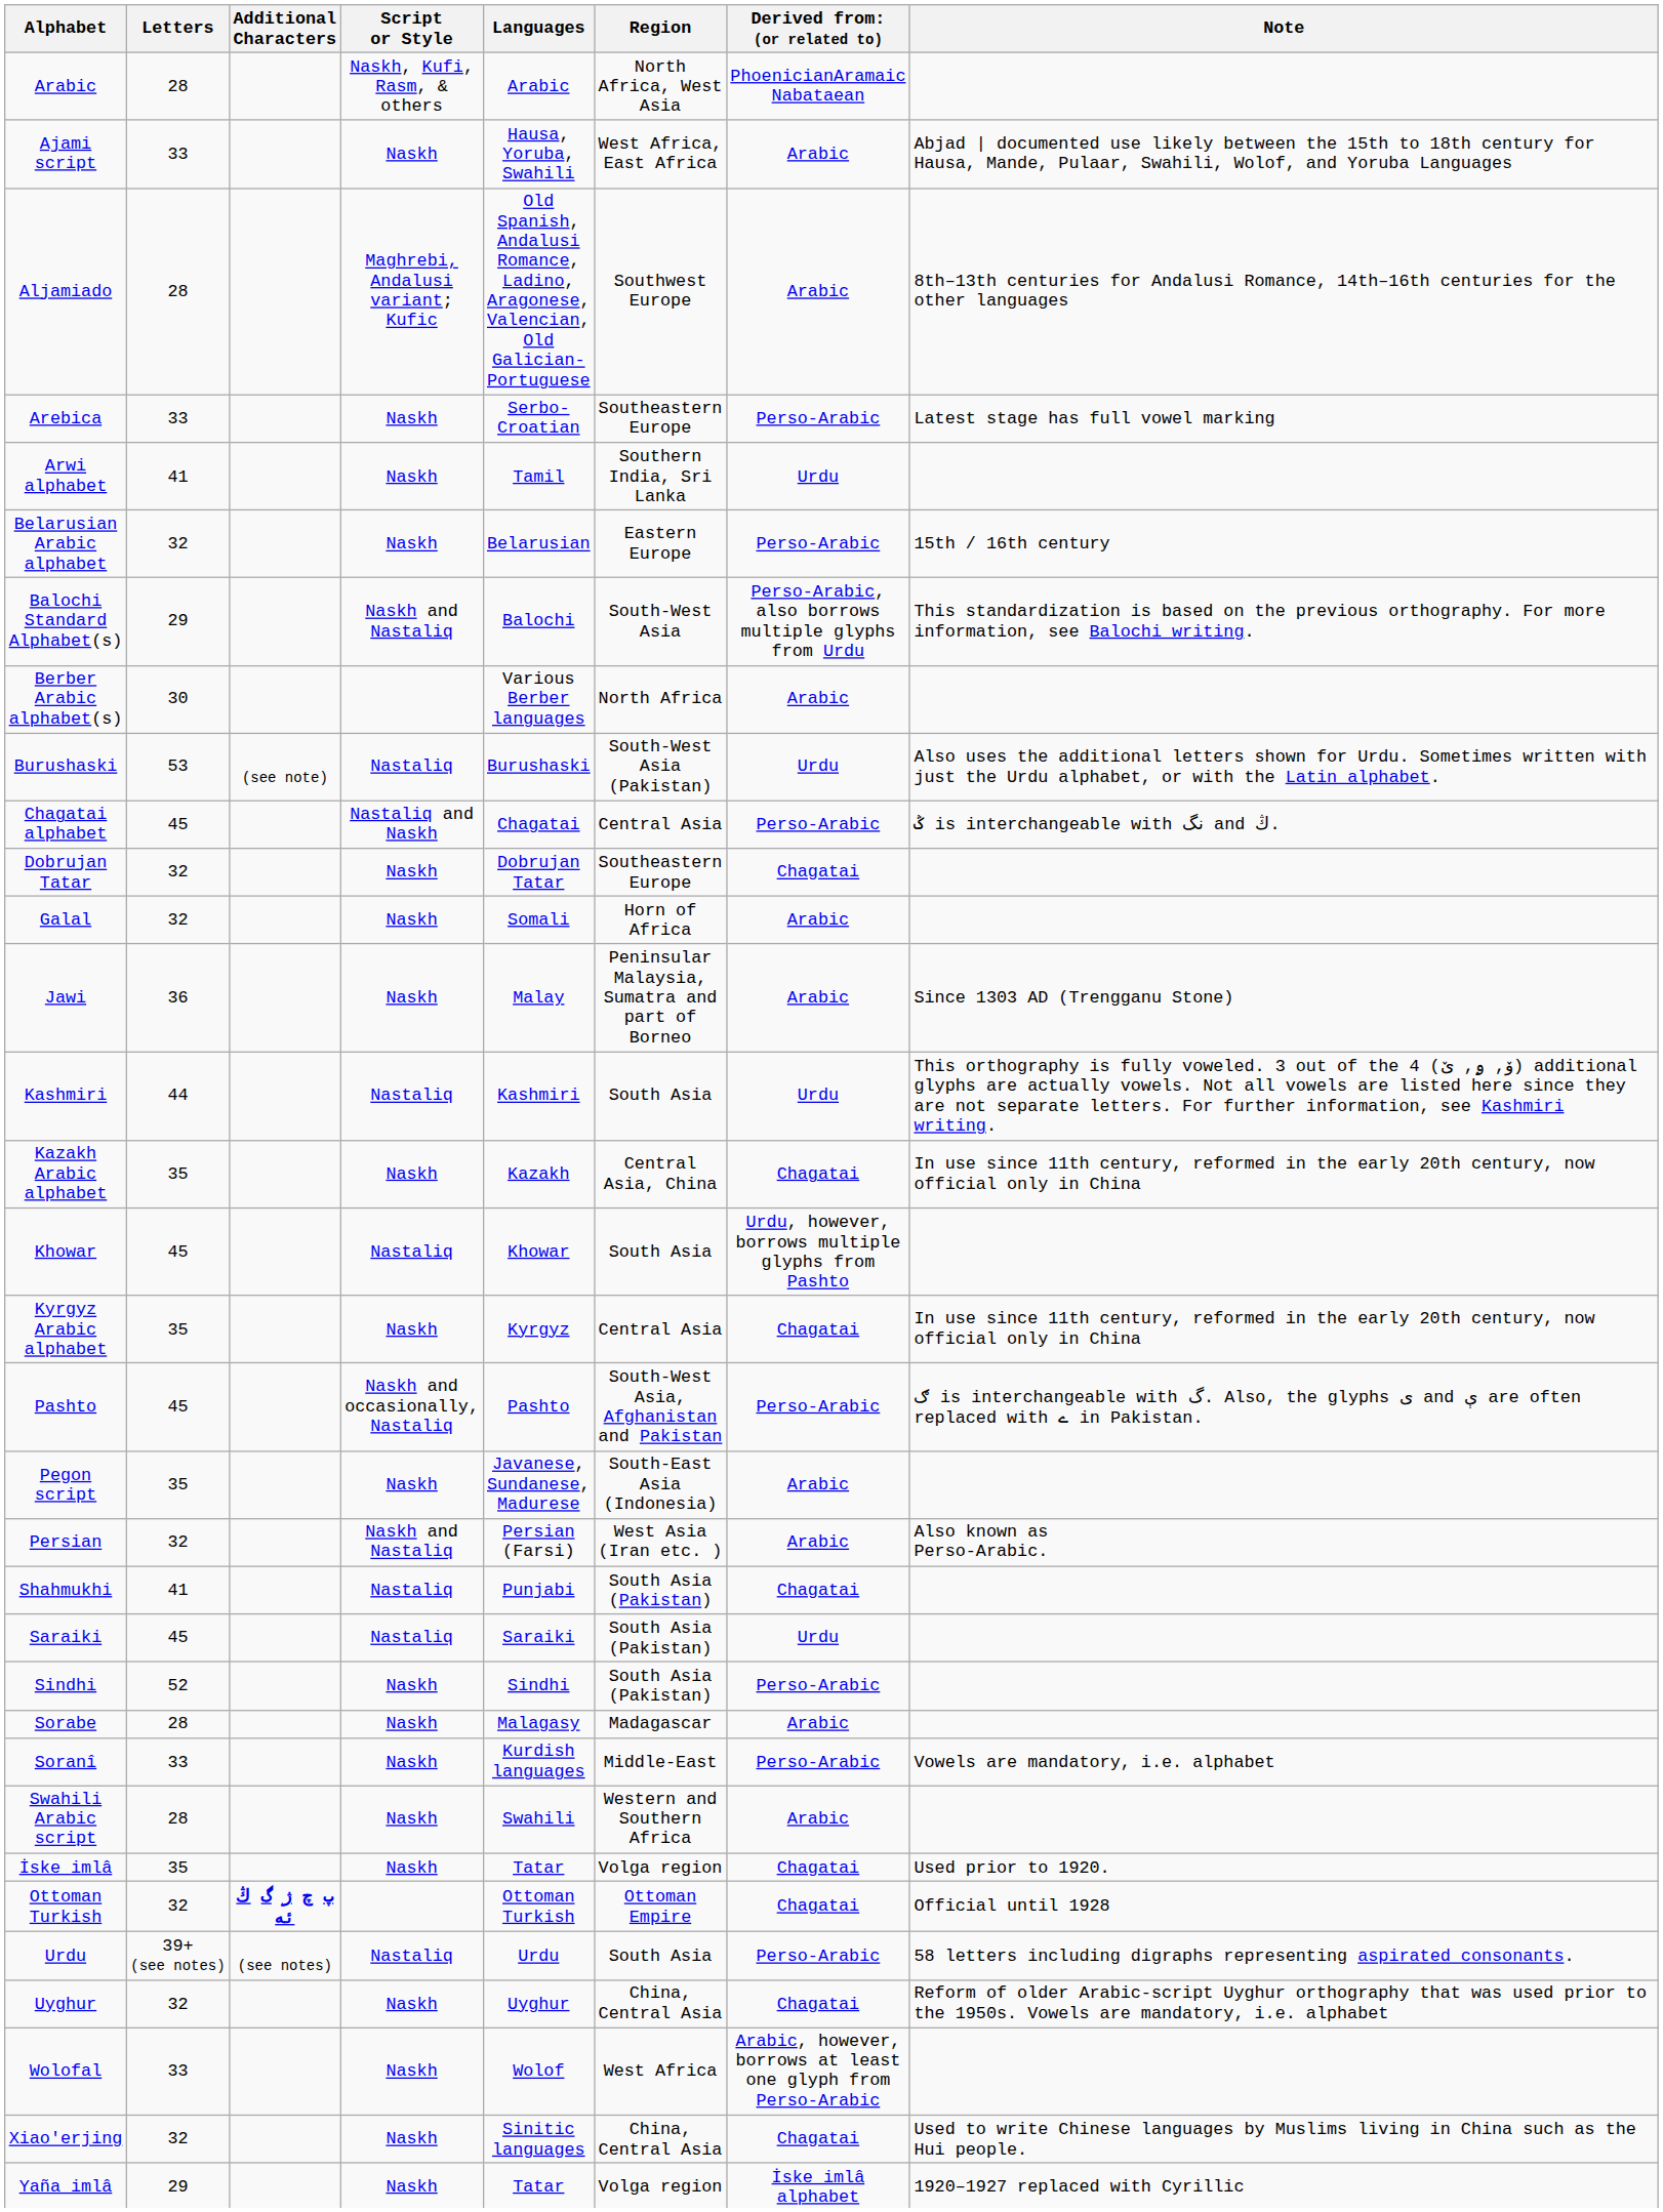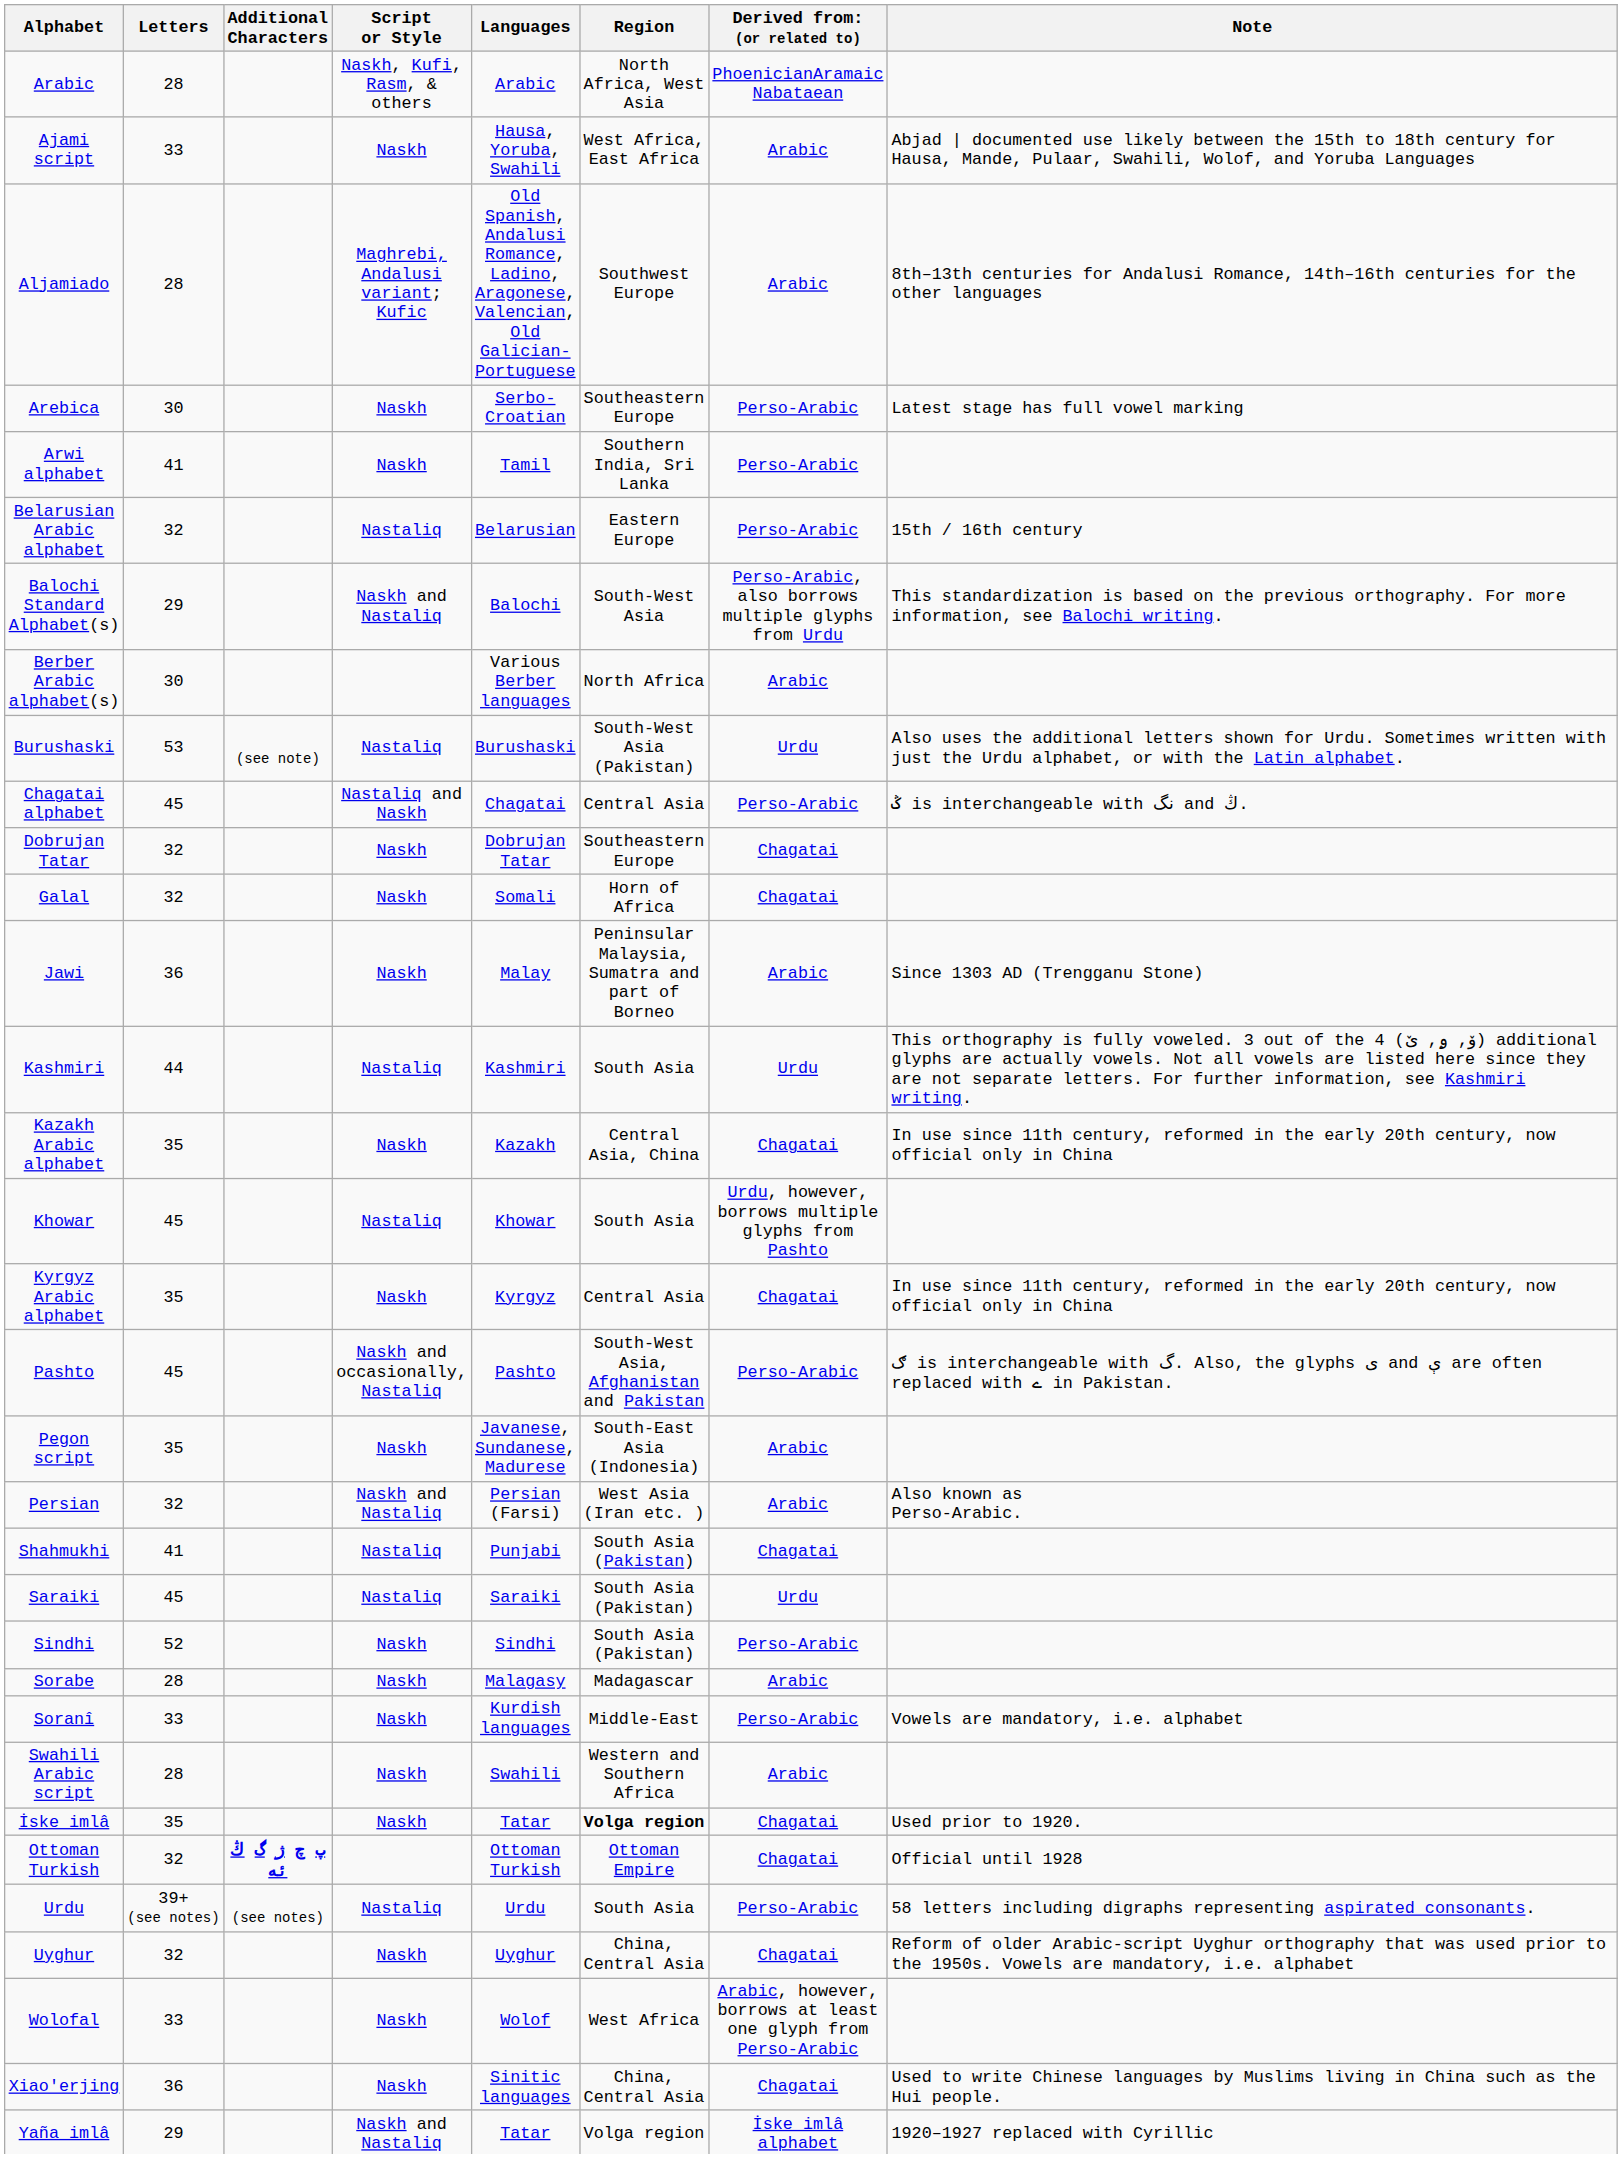Arebica | Letters: 33 -> 30
Arwi alphabet | column 7: Urdu -> Perso-Arabic
Belarusian Arabic alphabet | Script or Style: Naskh -> Nastaliq
Galal | column 7: Arabic -> Chagatai
İske imlâ | Region: normal -> bold
Xiao'erjing | Letters: 32 -> 36
Yaña imlâ | Script or Style: Naskh -> Naskh and Nastaliq
